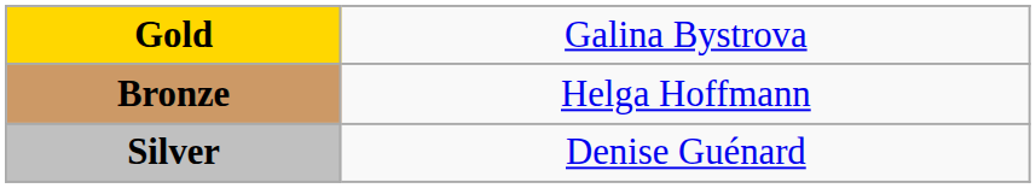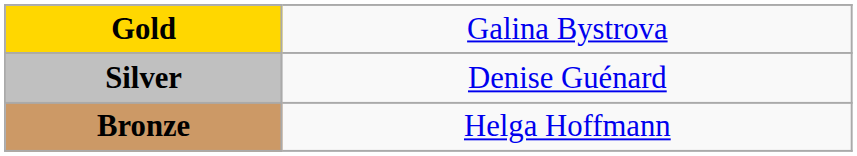rows swapped: Silver <-> Bronze
